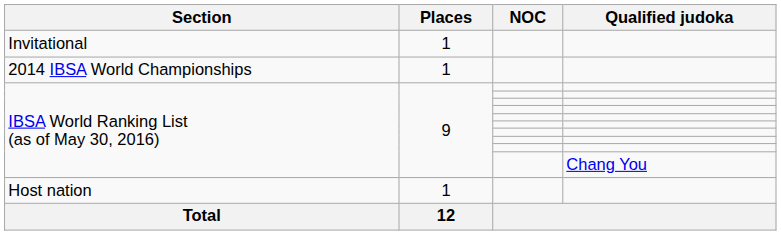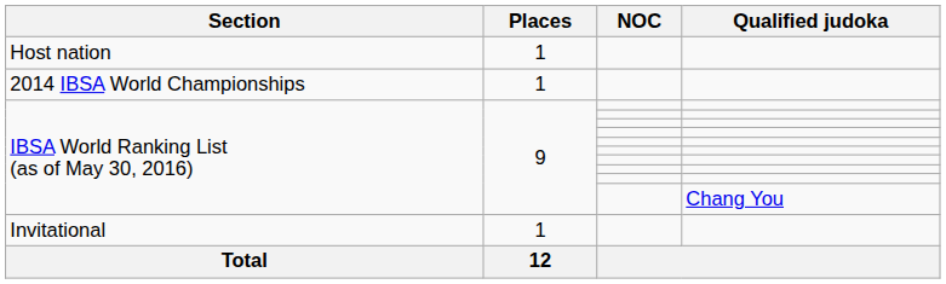rows swapped: Host nation <-> Invitational
